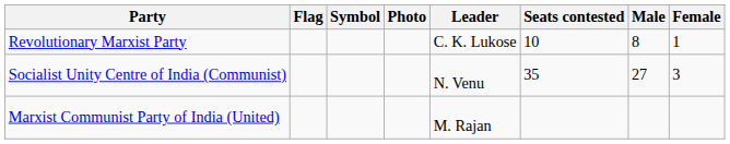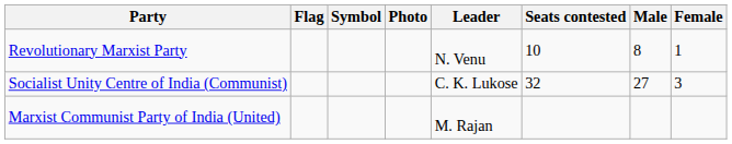Revolutionary Marxist Party | Leader: C. K. Lukose -> N. Venu
Socialist Unity Centre of India (Communist) | Leader: N. Venu -> C. K. Lukose
Socialist Unity Centre of India (Communist) | Seats contested: 35 -> 32
